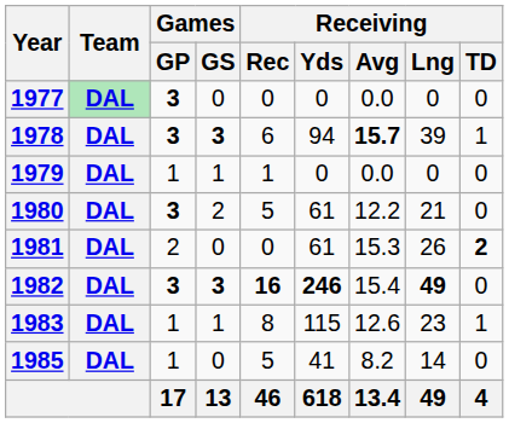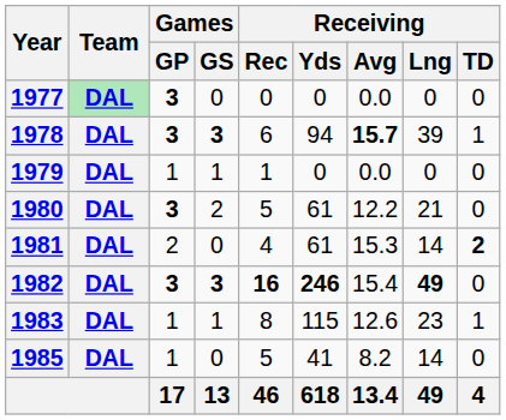1981 | Receiving / Rec: 0 -> 4
1981 | Receiving / Lng: 26 -> 14
